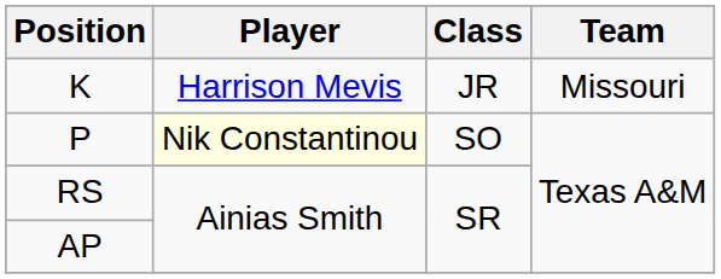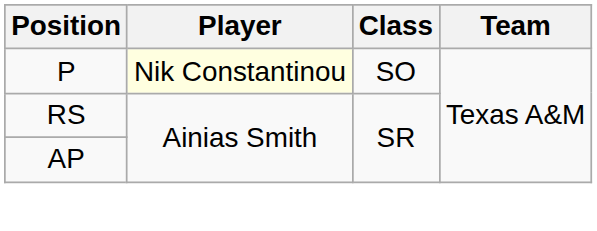- row: K | Harrison Mevis | JR | Missouri
